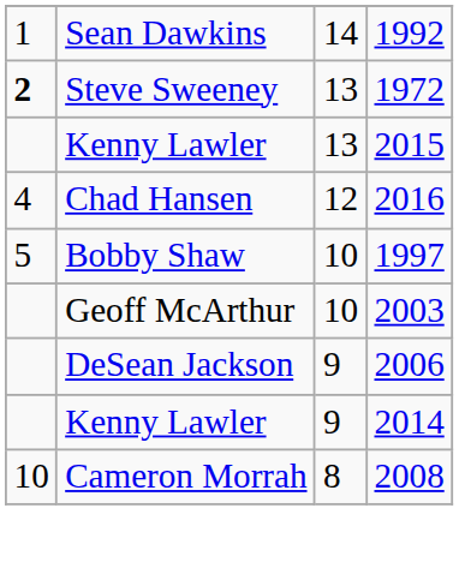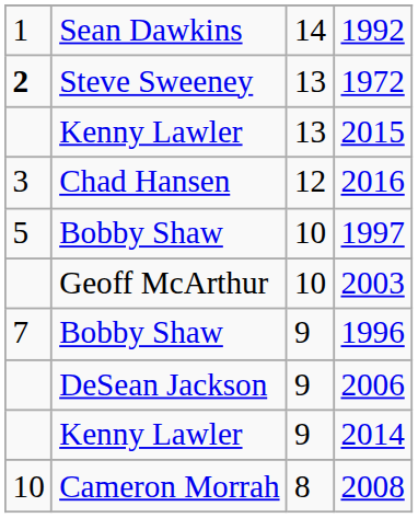2016 | column 1: 4 -> 3
+ row: 7 | Bobby Shaw | 9 | 1996
